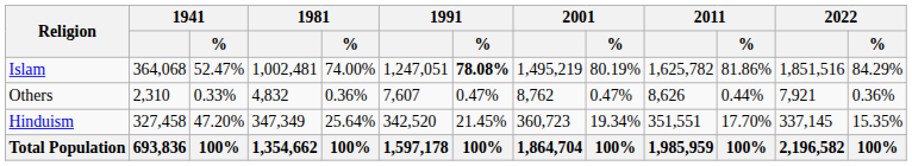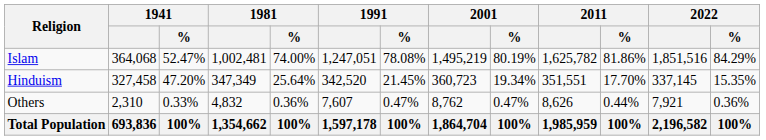Islam | 1991 / %: bold -> normal
rows swapped: Hinduism <-> Others
